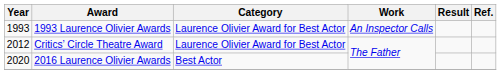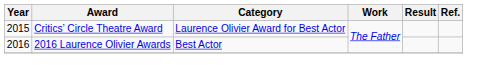- row: 1993 | 1993 Laurence Olivier Awards | Laurence Olivier Award for Best Actor | An Inspector Calls
Critics’ Circle Theatre Award | Year: 2012 -> 2015
2016 Laurence Olivier Awards | Year: 2020 -> 2016
